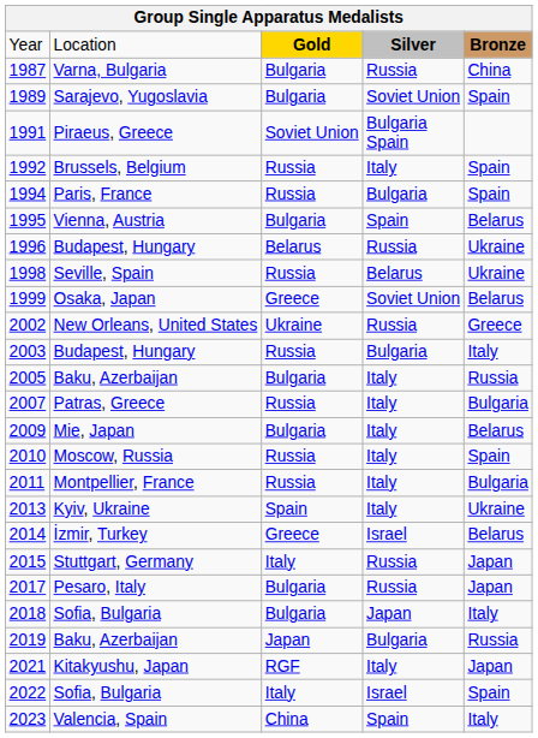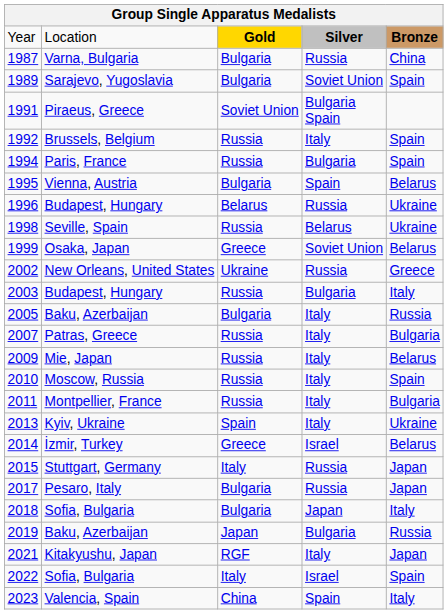2009 | column 3: Bulgaria -> Russia
